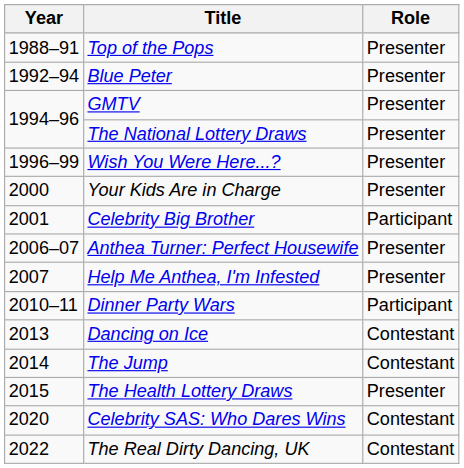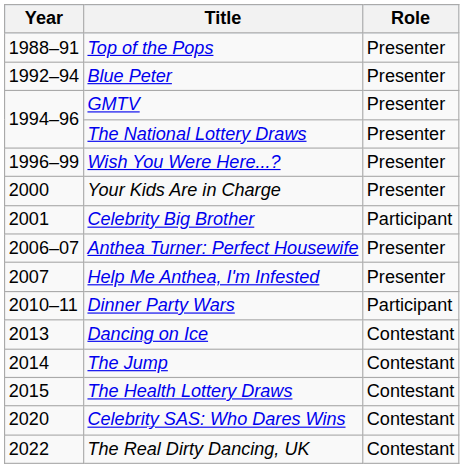The Health Lottery Draws | Role: Presenter -> Contestant
